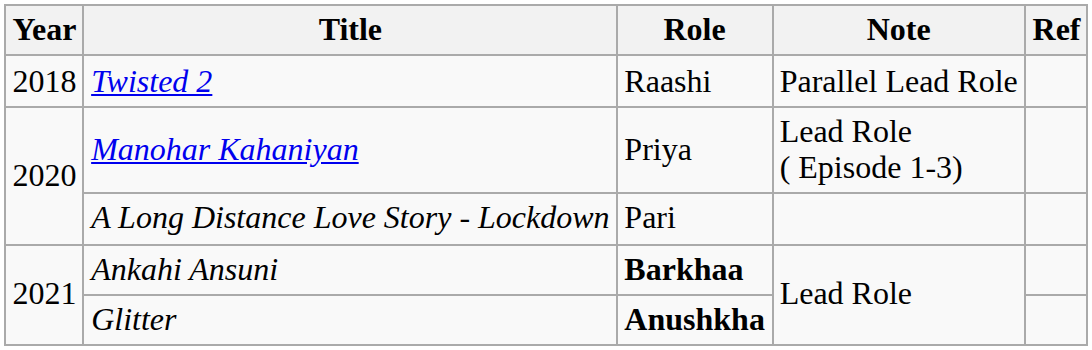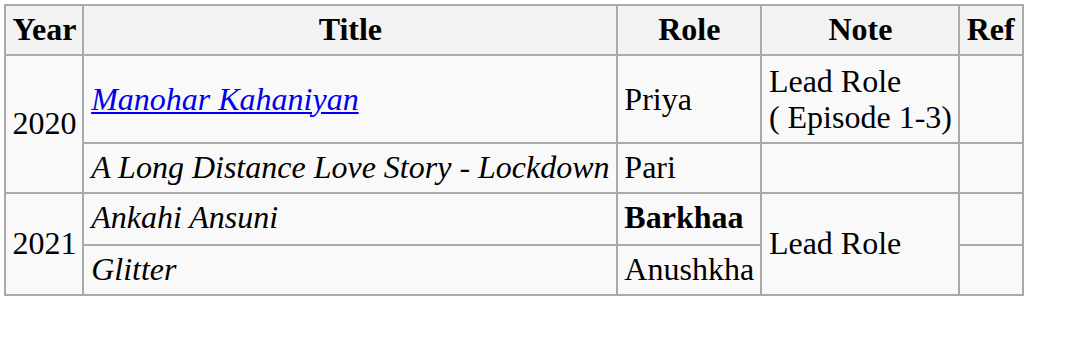- row: 2018 | Twisted 2 | Raashi | Parallel Lead Role
Glitter | Role: bold -> normal
